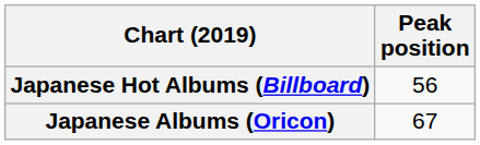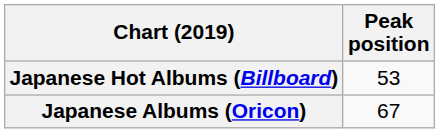Japanese Hot Albums (Billboard) | Peak position: 56 -> 53
